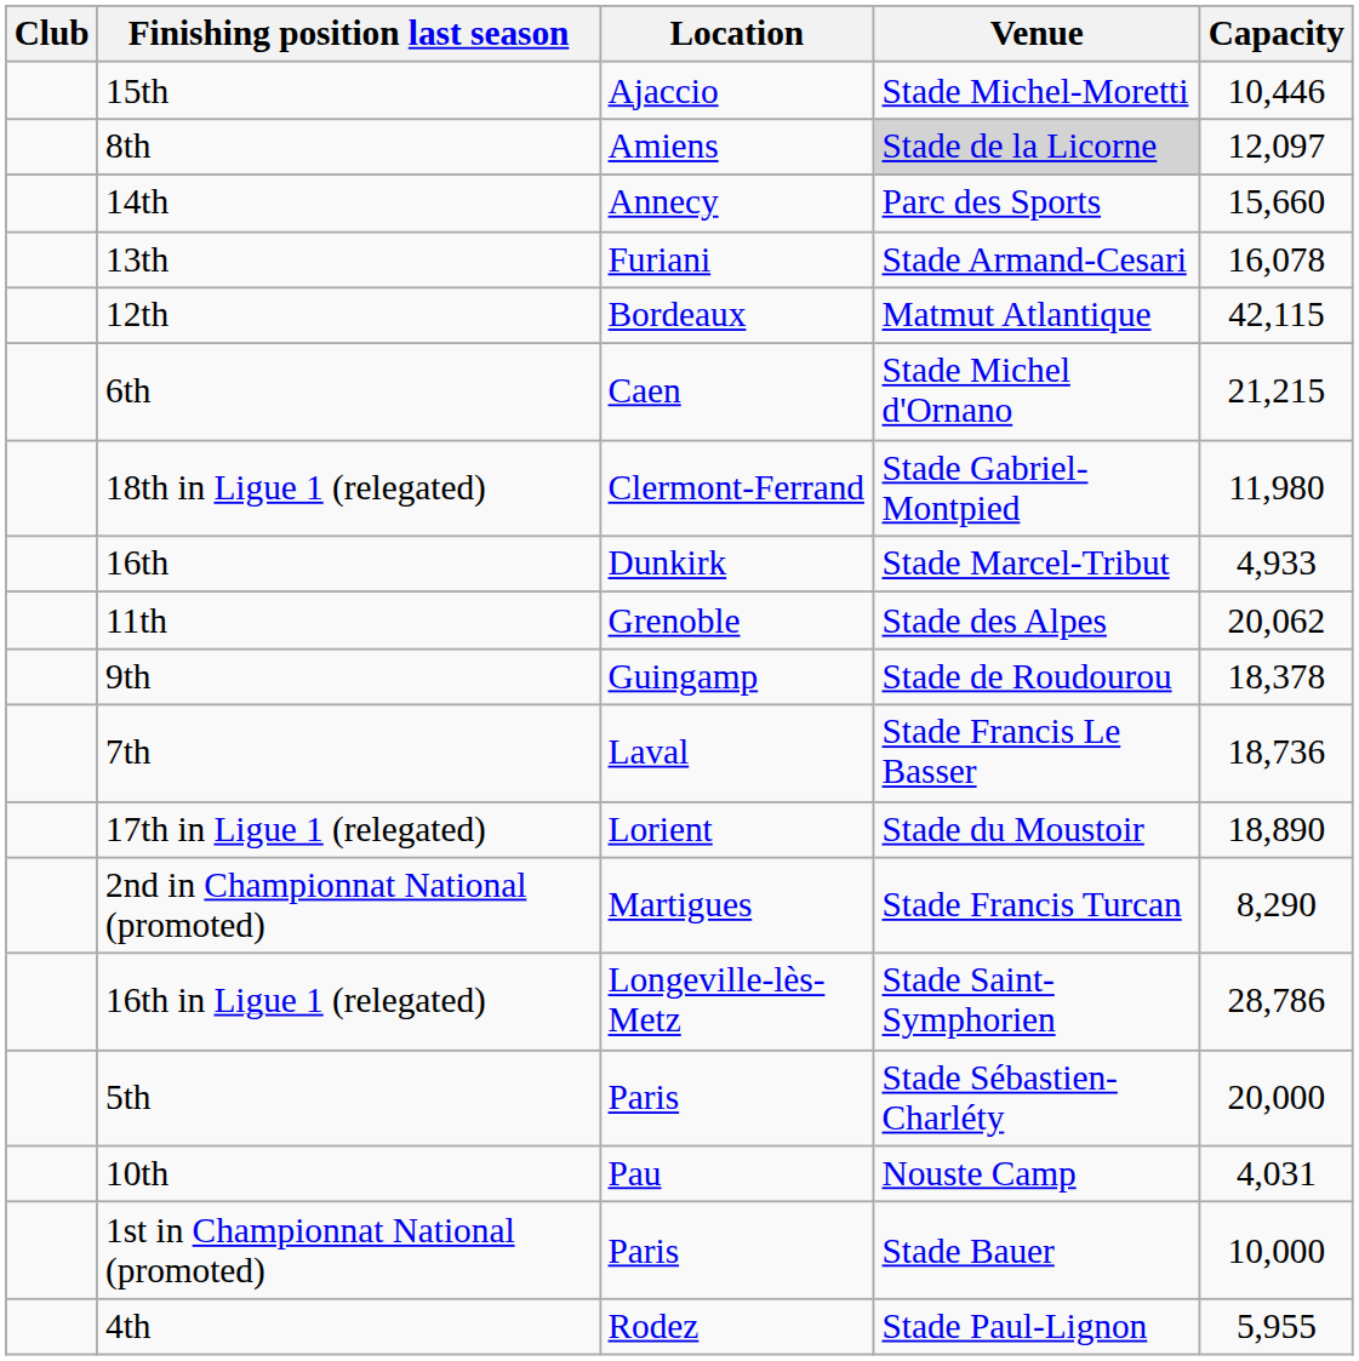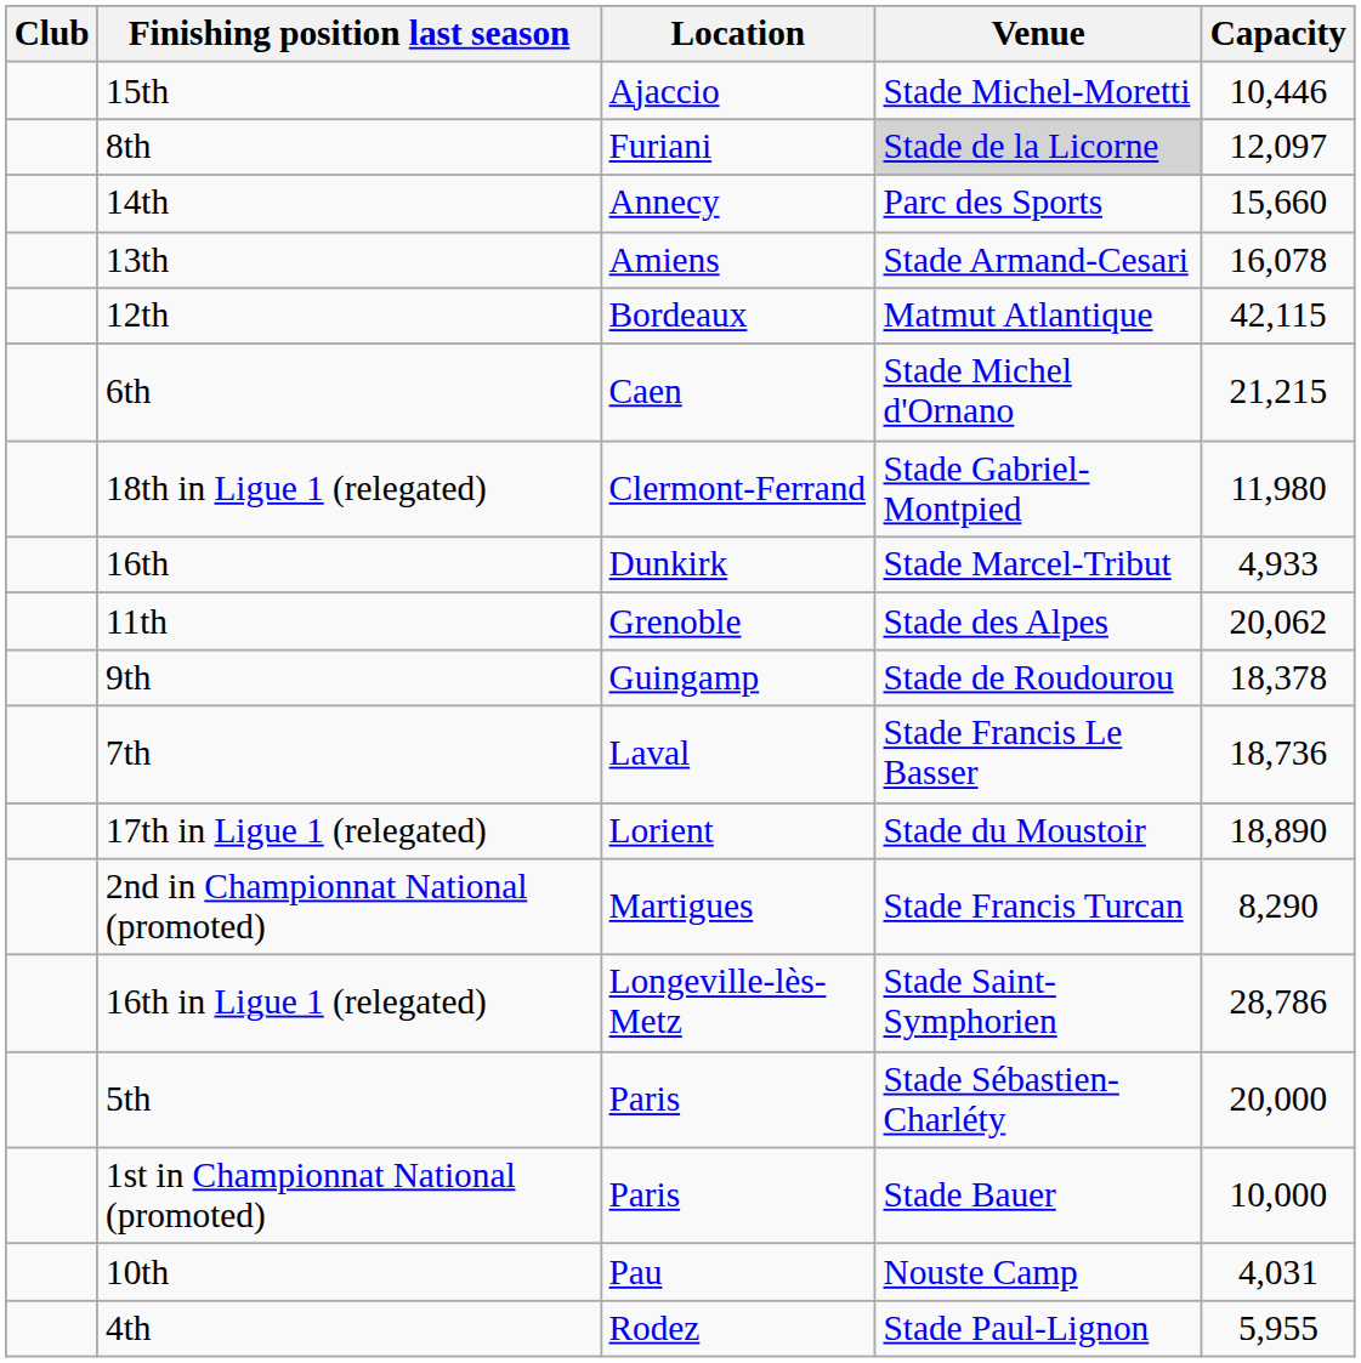8th | Location: Amiens -> Furiani
13th | Location: Furiani -> Amiens
rows swapped: 10th <-> 1st in Championnat National (promoted)
